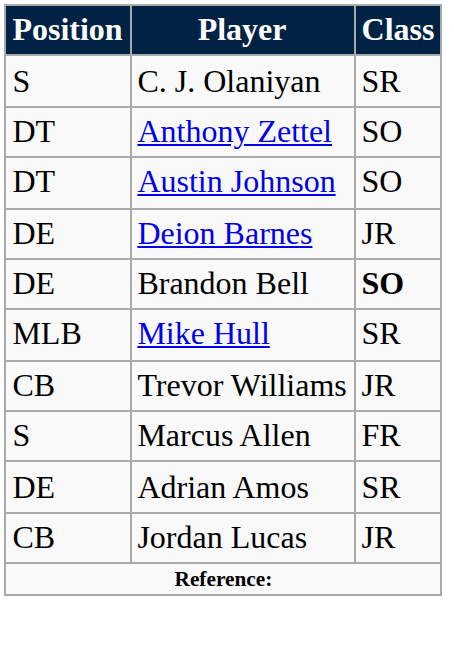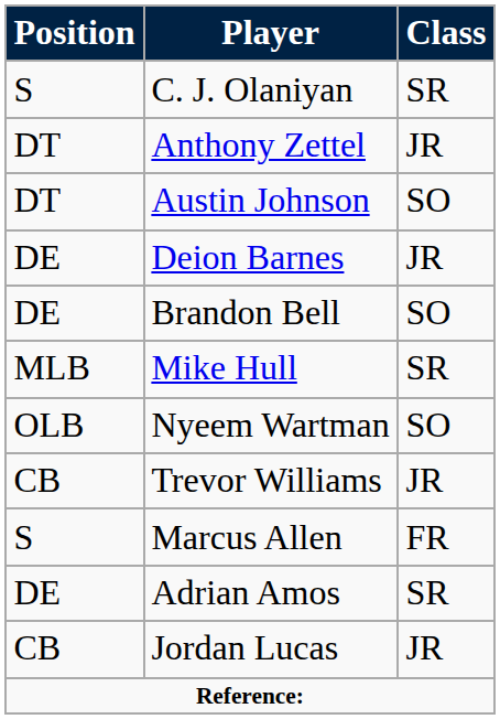Anthony Zettel | Class: SO -> JR
Brandon Bell | Class: bold -> normal
+ row: OLB | Nyeem Wartman | SO
